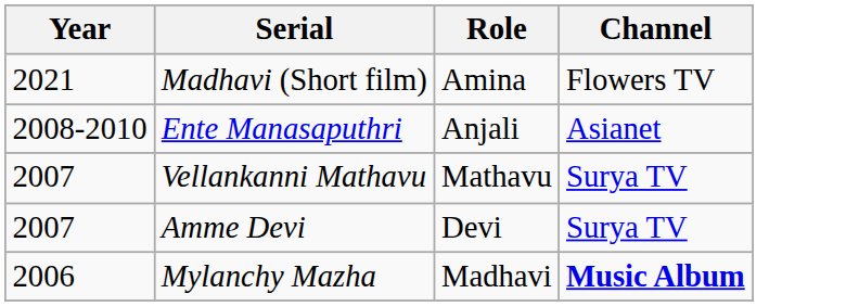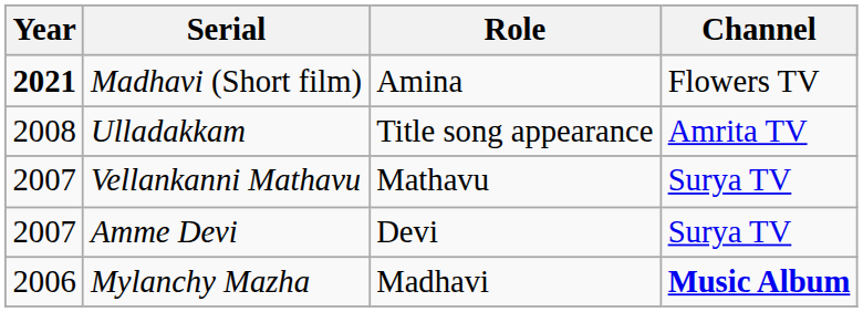Madhavi (Short film) | Year: normal -> bold
+ row: 2008 | Ulladakkam | Title song appearance | Amrita TV
- row: 2008-2010 | Ente Manasaputhri | Anjali | Asianet
